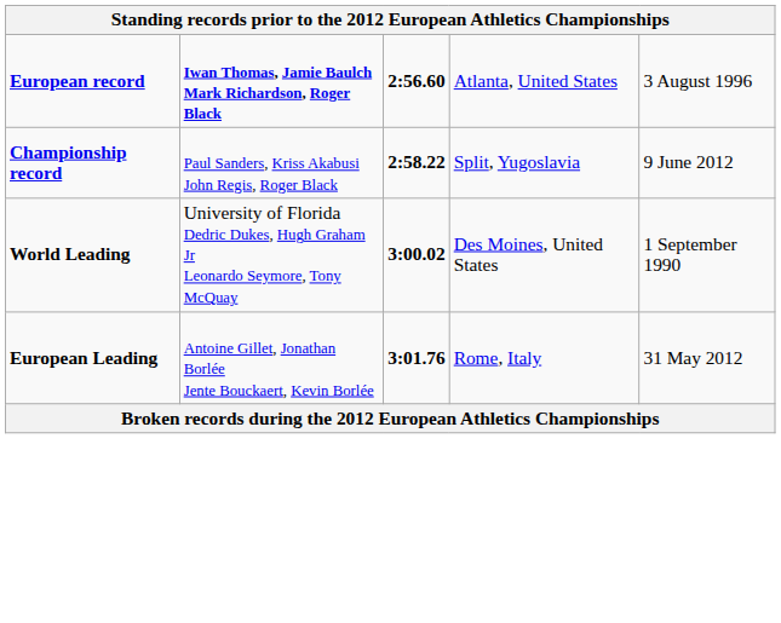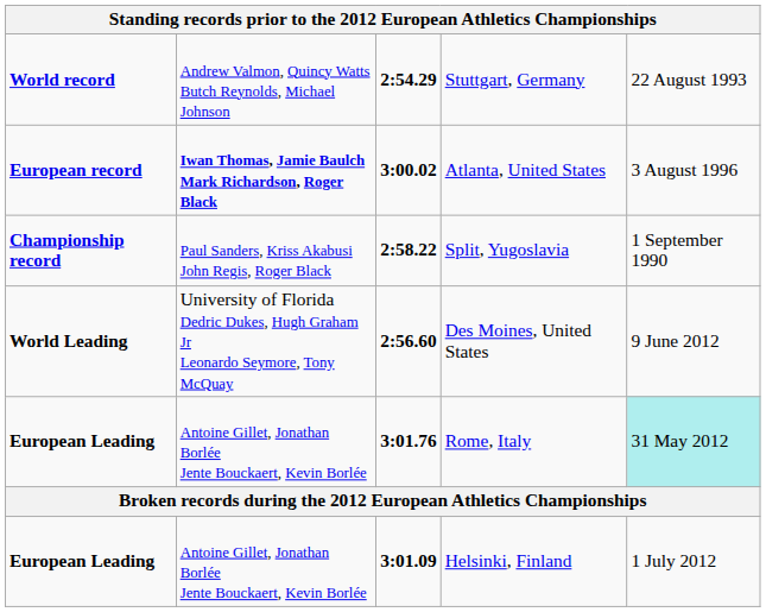+ row: World record | Andrew Valmon, Quincy Watts Butch Reynolds, Michael Johnson | 2:54.29 | Stuttgart, Germany | 22 August 1993
Atlanta, United States | column 3: 2:56.60 -> 3:00.02
Split, Yugoslavia | column 5: 9 June 2012 -> 1 September 1990
Des Moines, United States | column 3: 3:00.02 -> 2:56.60
Des Moines, United States | column 5: 1 September 1990 -> 9 June 2012
Rome, Italy | column 5: no background -> paleturquoise background
+ row: European Leading | Antoine Gillet, Jonathan Borlée Jente Bouckaert, Kevin Borlée | 3:01.09 | Helsinki, Finland | 1 July 2012
